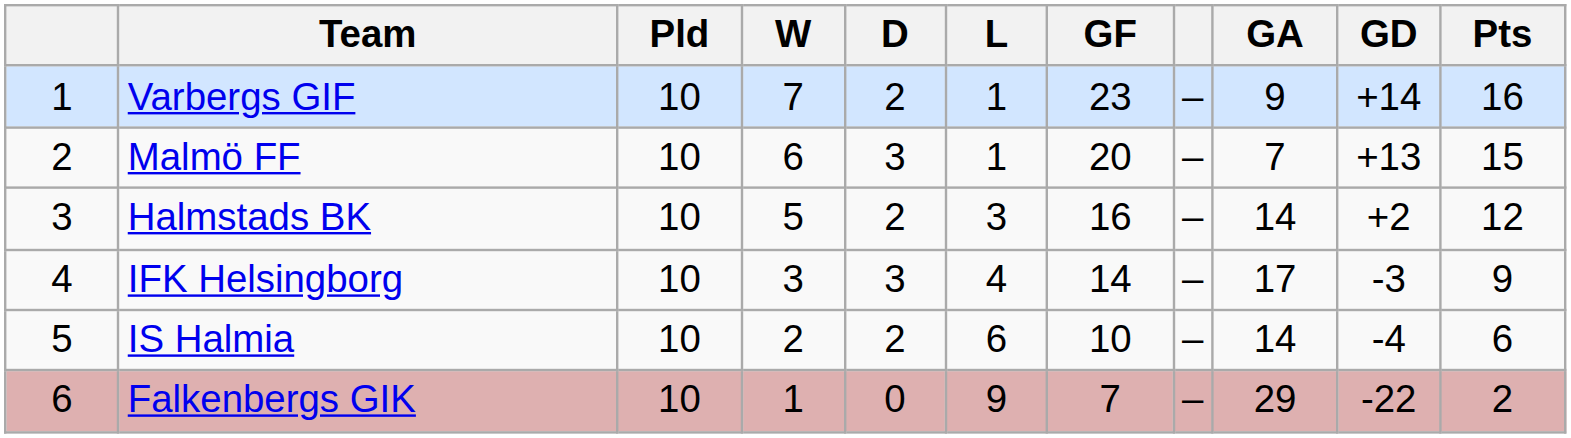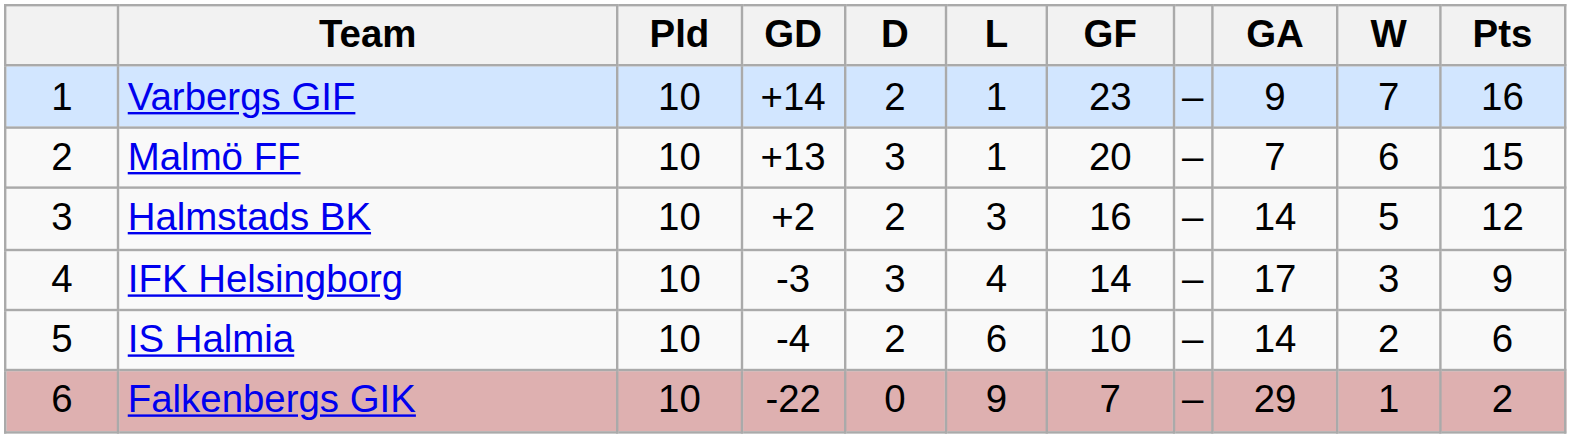columns swapped: W <-> GD
